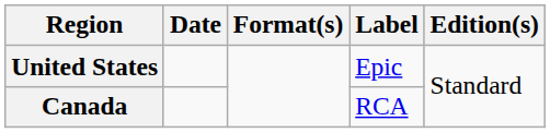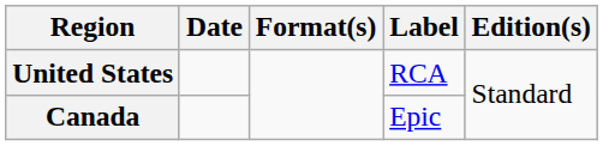United States | Label: Epic -> RCA
Canada | Label: RCA -> Epic
